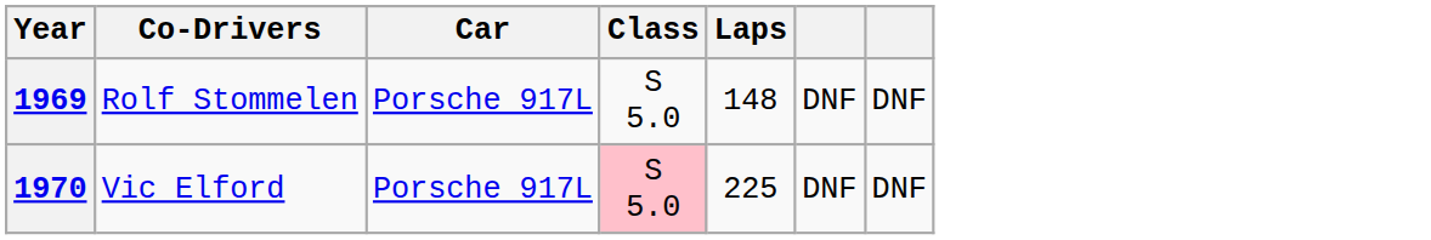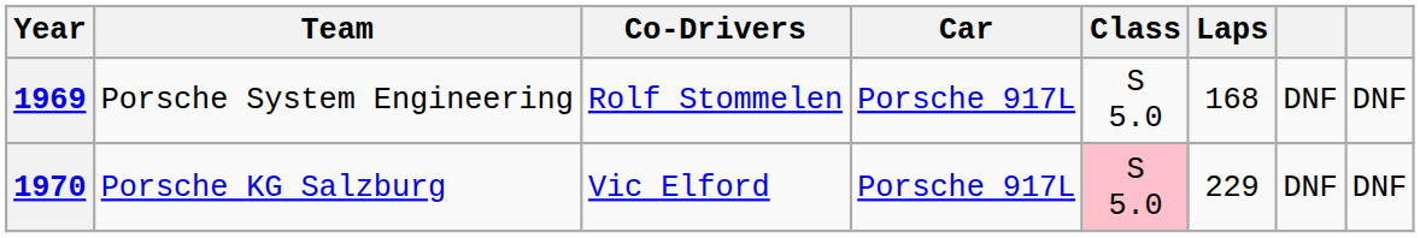+ column: Team | Porsche System Engineering | Porsche KG Salzburg
1969 | Laps: 148 -> 168
1970 | Laps: 225 -> 229
